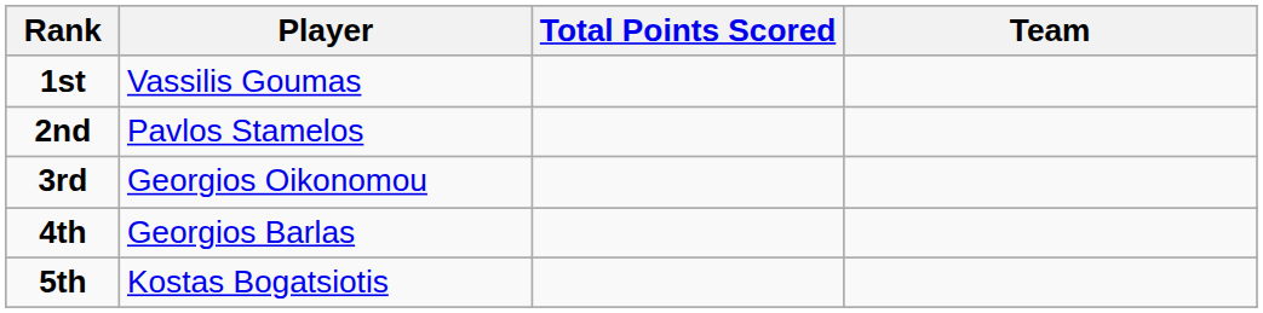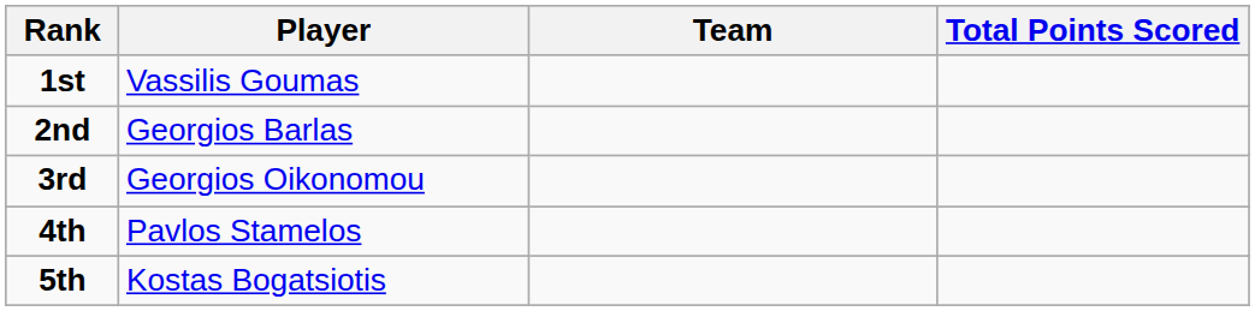columns swapped: Team <-> Total Points Scored
2nd | Player: Pavlos Stamelos -> Georgios Barlas
4th | Player: Georgios Barlas -> Pavlos Stamelos
